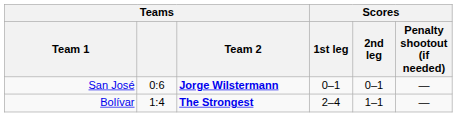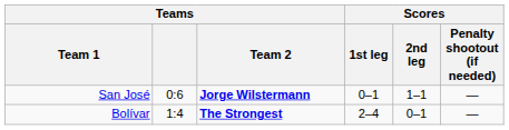San José | Scores / 2nd leg: 0–1 -> 1–1
Bolívar | Scores / 2nd leg: 1–1 -> 0–1
